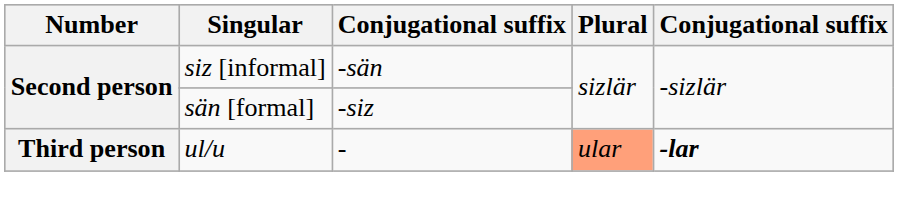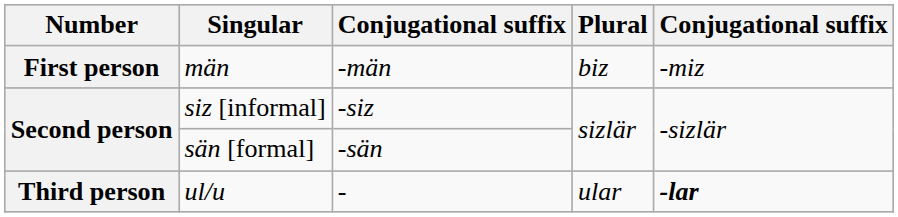+ row: First person | män | -män | biz | -miz
siz [informal] | column 3: -sän -> -siz
sän [formal] | column 3: -siz -> -sän
ul/u | Plural: lightsalmon background -> no background
